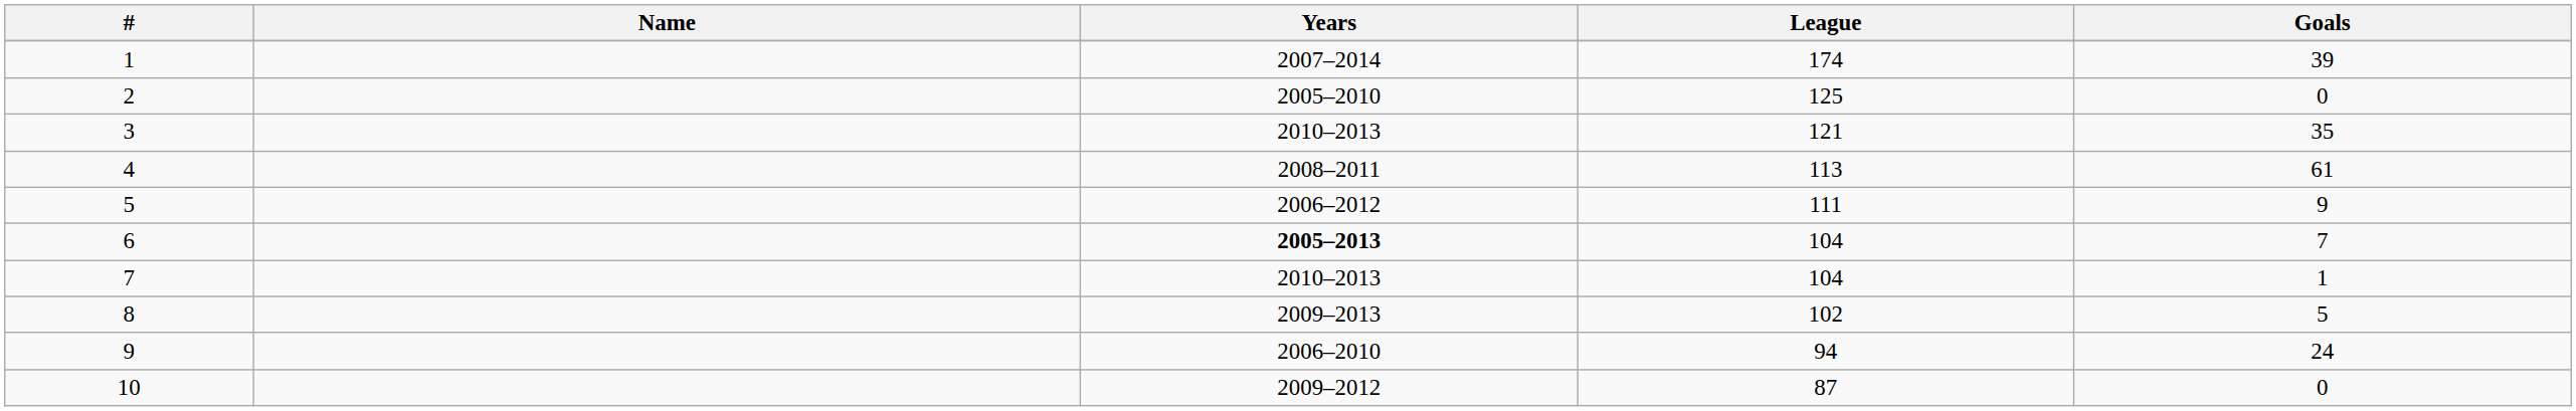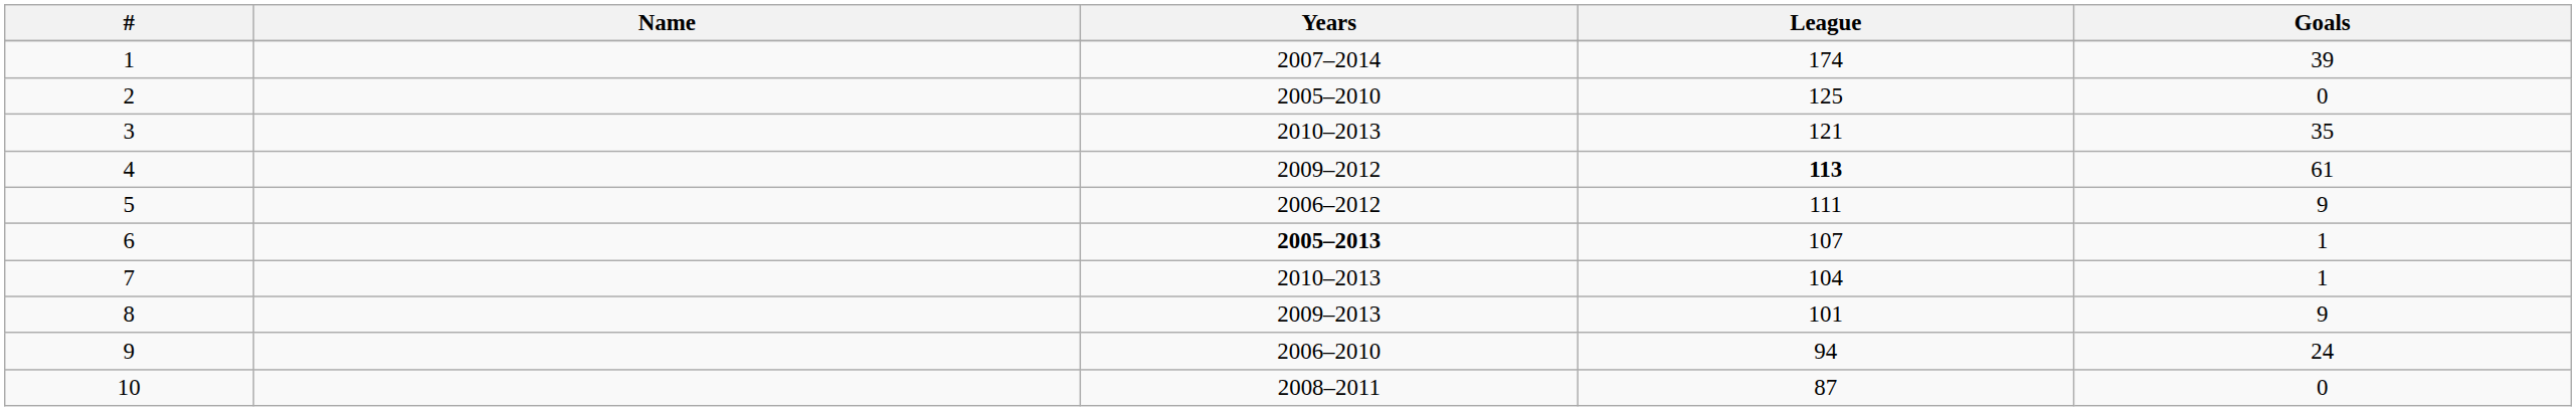4 | Years: 2008–2011 -> 2009–2012
4 | League: normal -> bold
6 | League: 104 -> 107
6 | Goals: 7 -> 1
8 | League: 102 -> 101
8 | Goals: 5 -> 9
10 | Years: 2009–2012 -> 2008–2011
